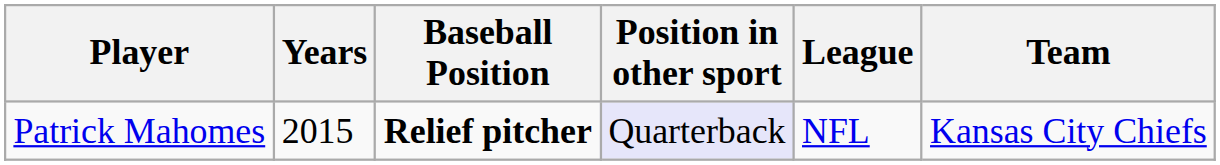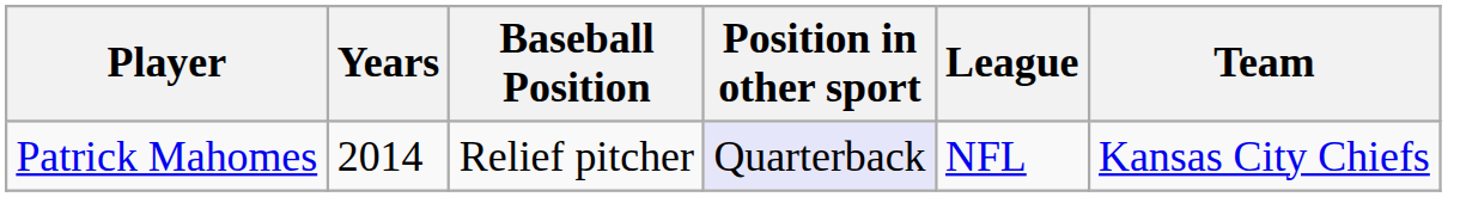Patrick Mahomes | Years: 2015 -> 2014
Patrick Mahomes | Baseball Position: bold -> normal
